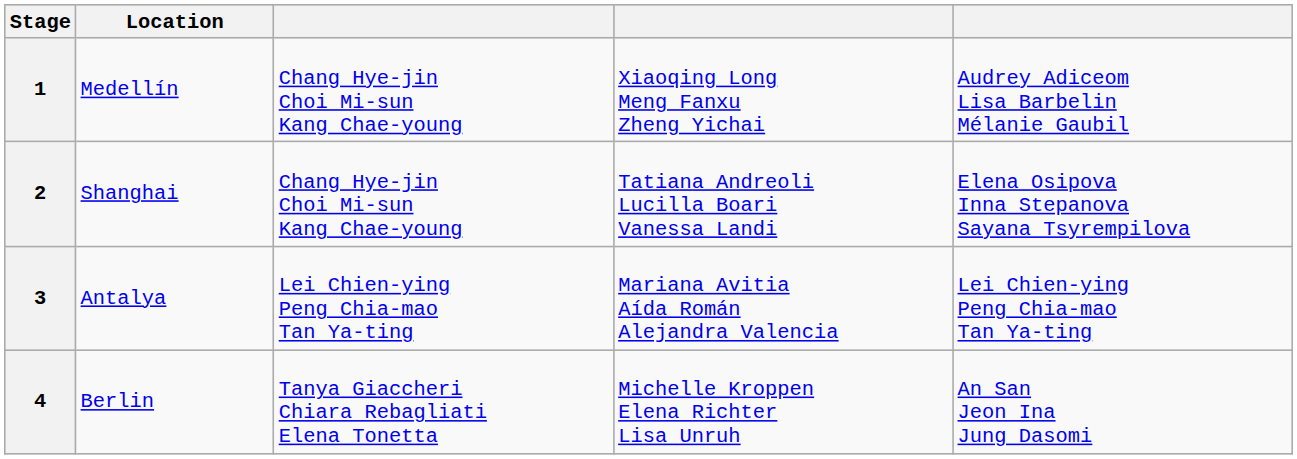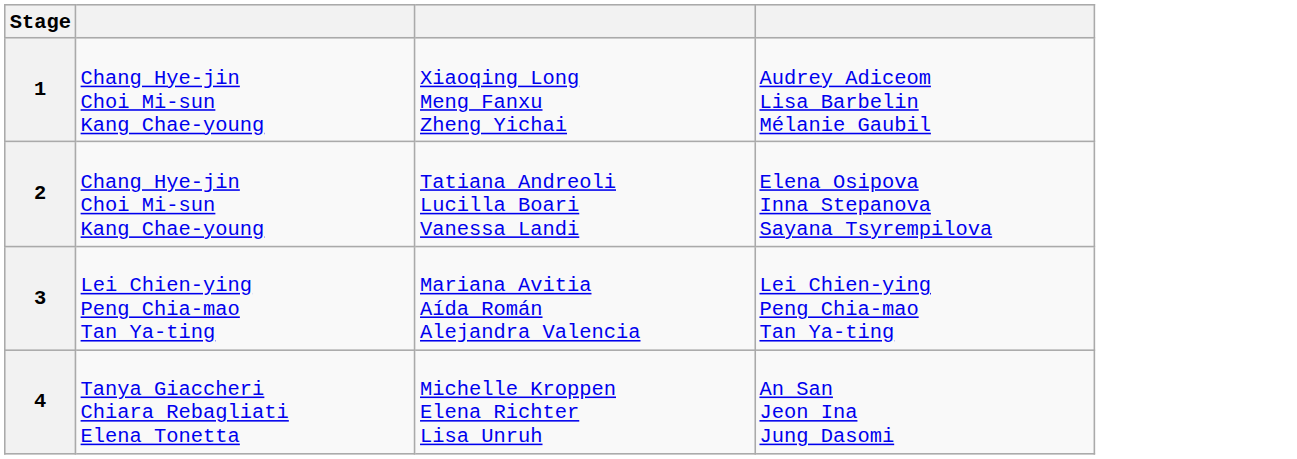- column: Location | Medellín | Shanghai | Antalya | Berlin
